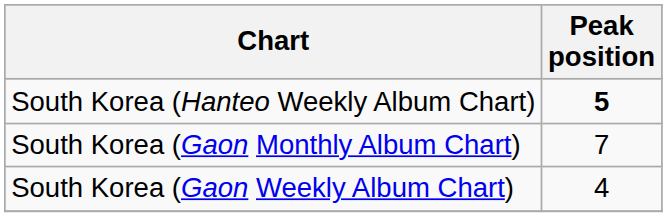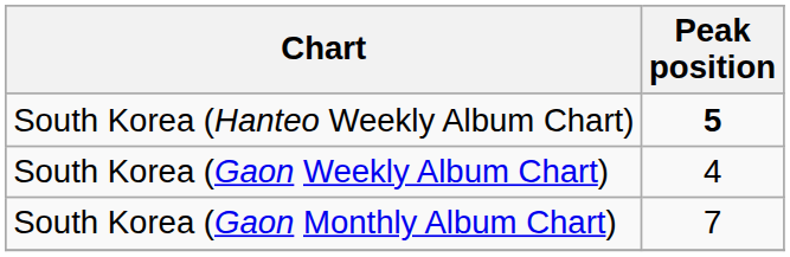rows swapped: South Korea (Gaon Weekly Album Chart) <-> South Korea (Gaon Monthly Album Chart)
